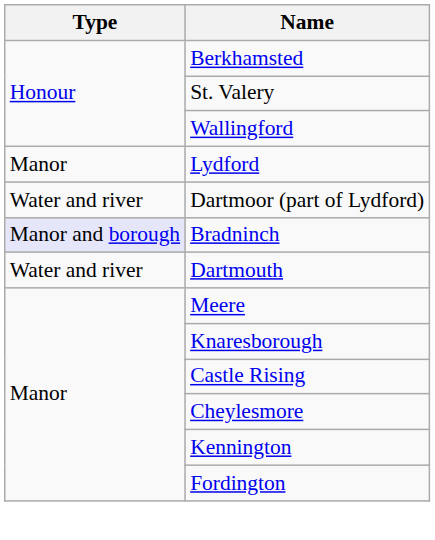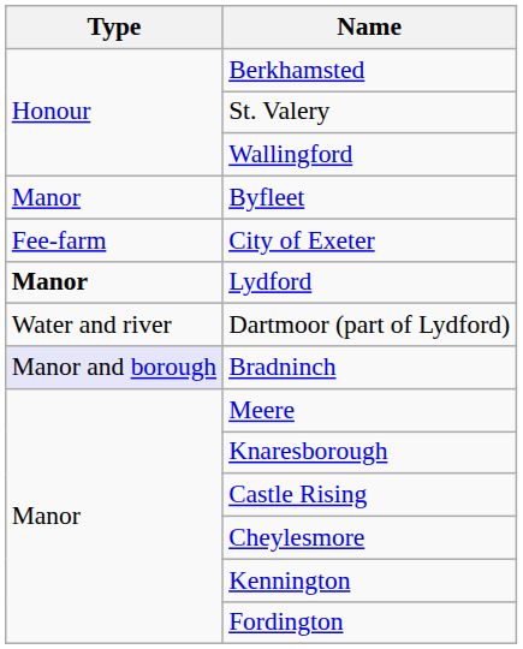+ row: Manor | Byfleet
+ row: Fee-farm | City of Exeter
Lydford | Type: normal -> bold
- row: Water and river | Dartmouth
